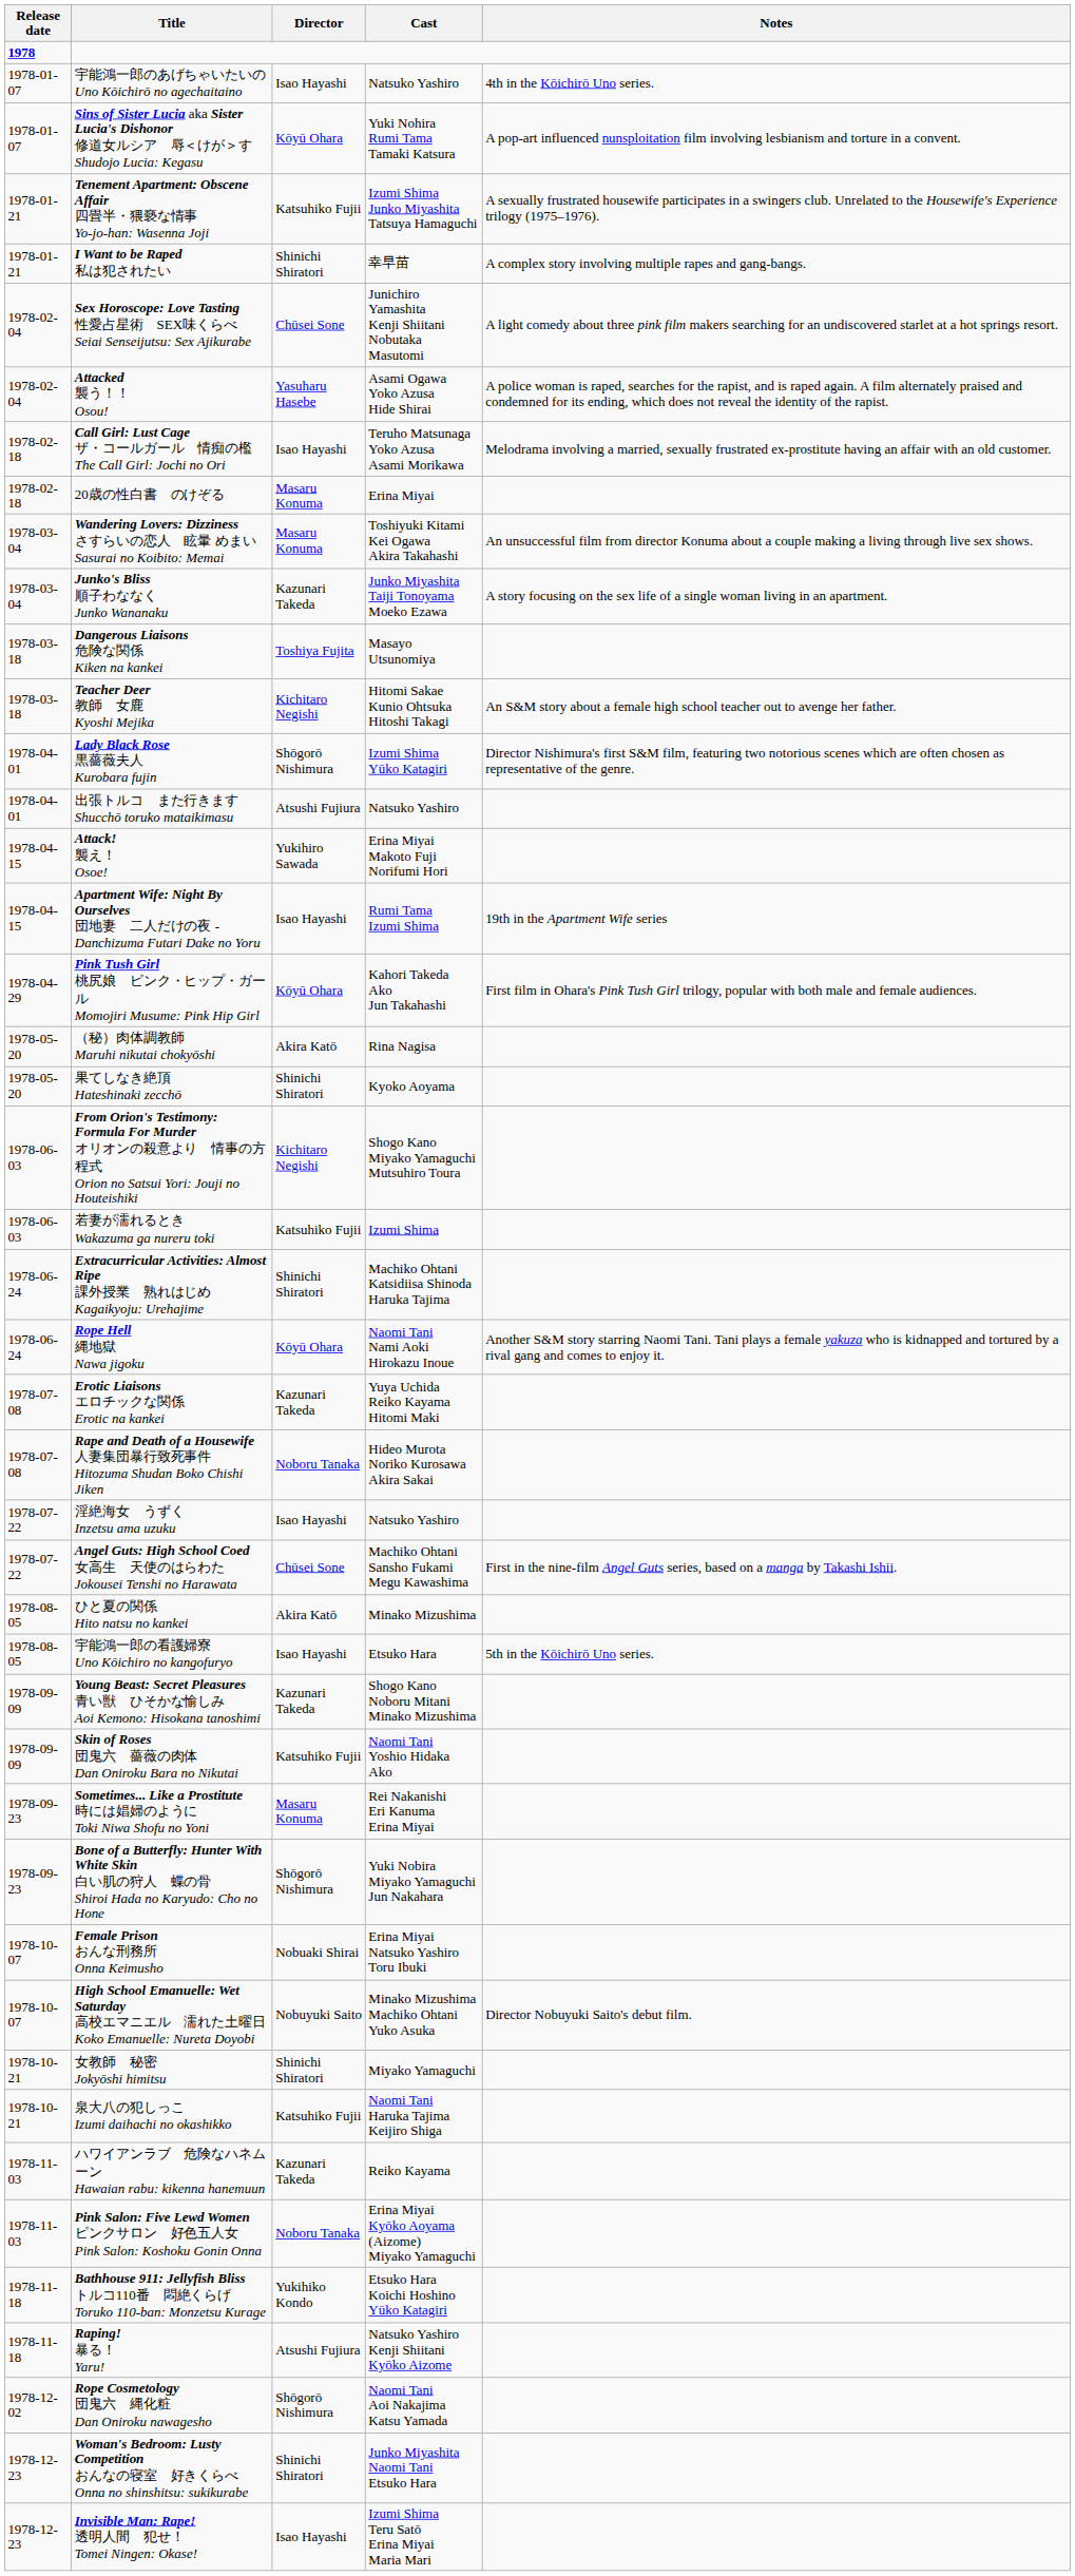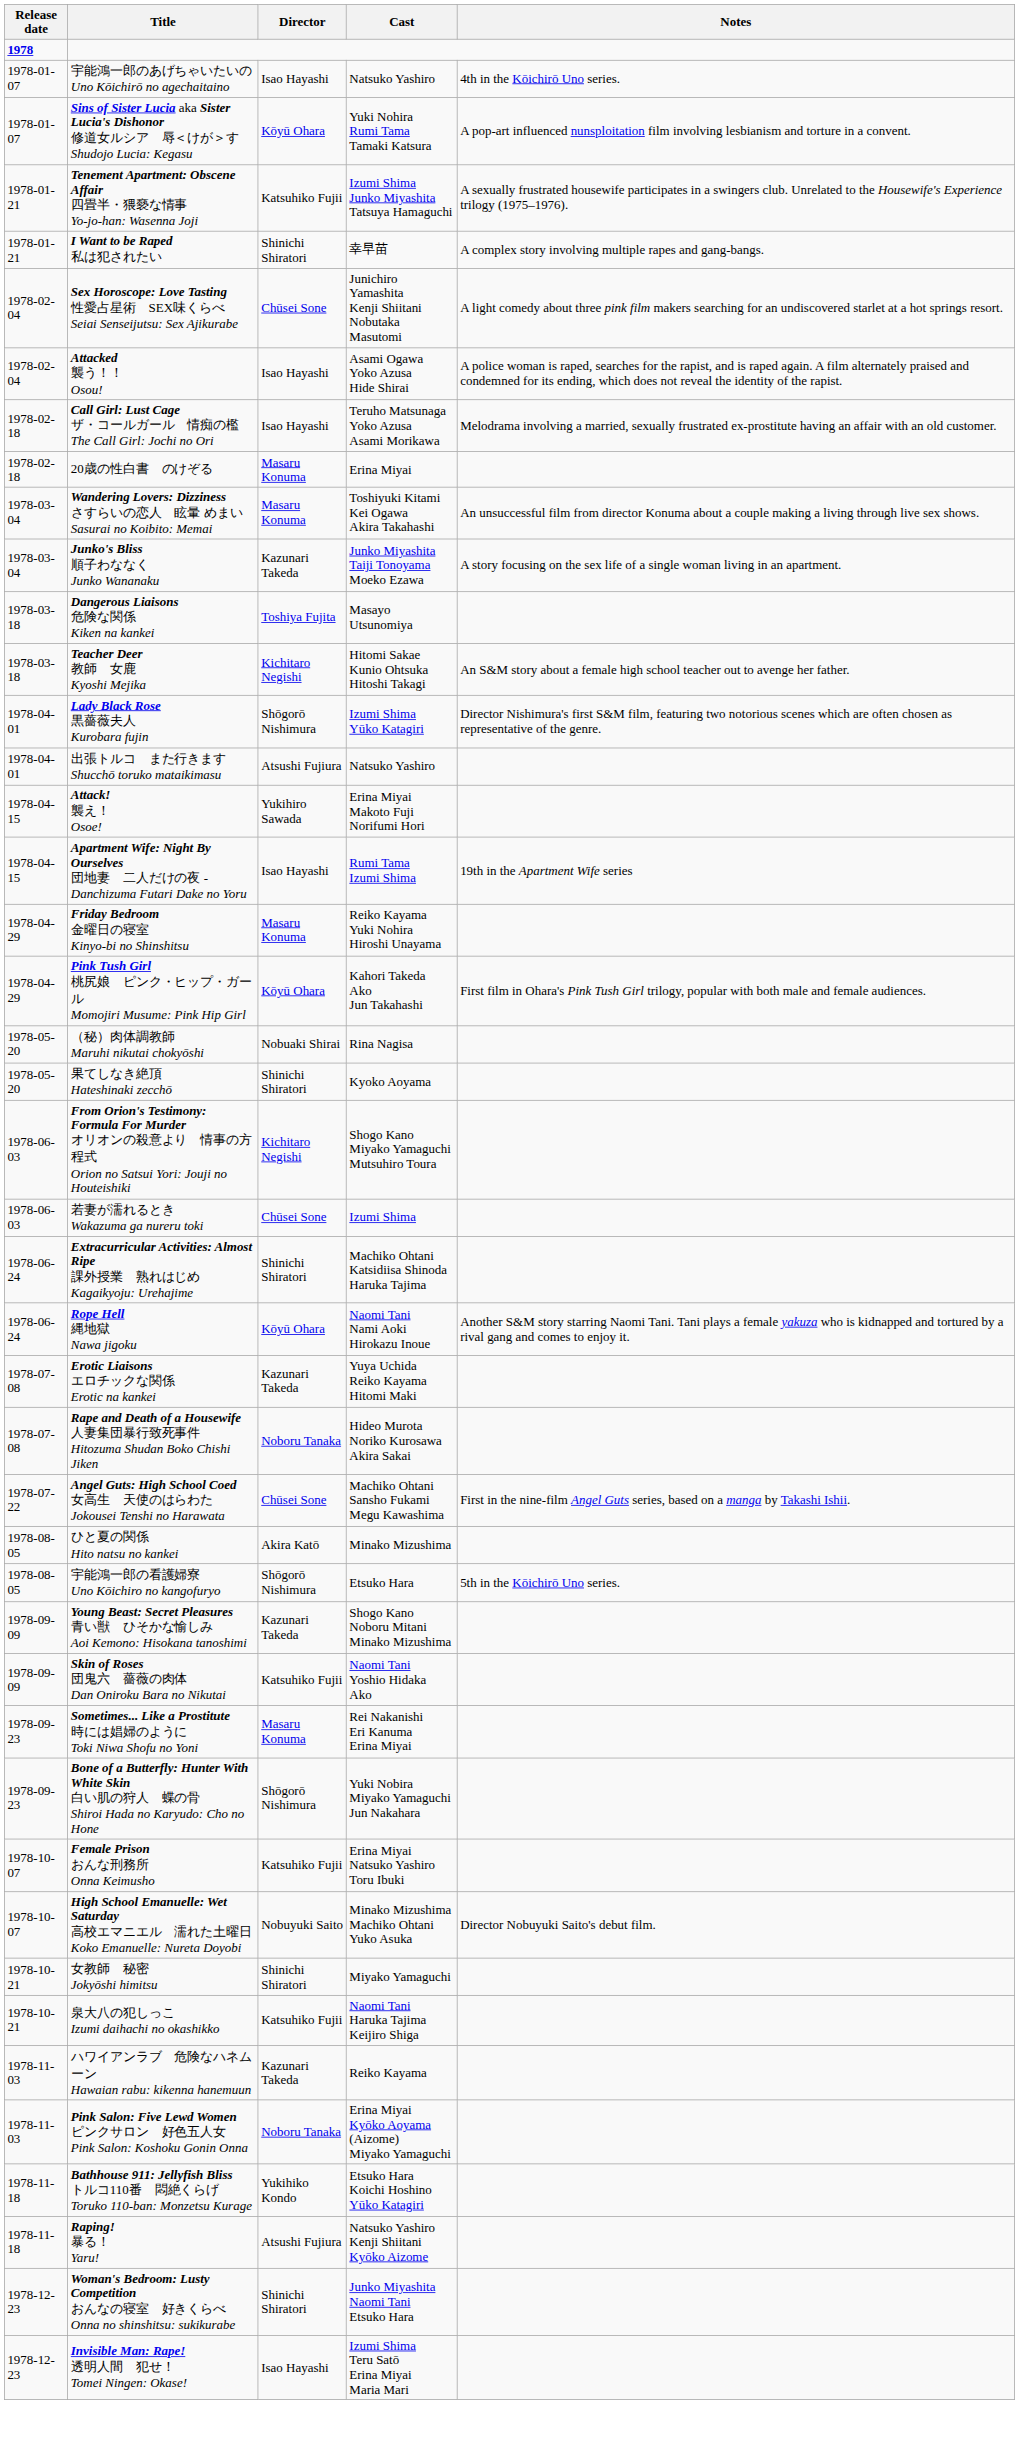Attacked 襲う！！ Osou! | Director: Yasuharu Hasebe -> Isao Hayashi
+ row: 1978-04-29 | Friday Bedroom 金曜日の寝室 Kinyo-bi no Shinshitsu | Masaru Konuma | Reiko Kayama Yuki Nohira Hiroshi Unayama
（秘）肉体調教師 Maruhi nikutai chokyōshi | Director: Akira Katō -> Nobuaki Shirai
若妻が濡れるとき Wakazuma ga nureru toki | Director: Katsuhiko Fujii -> Chūsei Sone
- row: 1978-07-22 | 淫絶海女 うずく Inzetsu ama uzuku | Isao Hayashi | Natsuko Yashiro
宇能鴻一郎の看護婦寮 Uno Kōichiro no kangofuryo | Director: Isao Hayashi -> Shōgorō Nishimura
Female Prison おんな刑務所 Onna Keimusho | Director: Nobuaki Shirai -> Katsuhiko Fujii
- row: 1978-12-02 | Rope Cosmetology 団鬼六 縄化粧 Dan Oniroku nawagesho | Shōgorō Nishimura | Naomi Tani Aoi Nakajima Katsu Yamada
